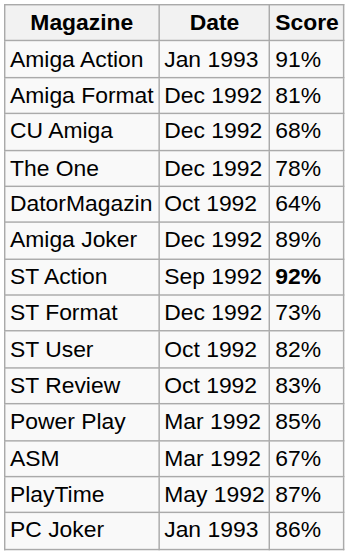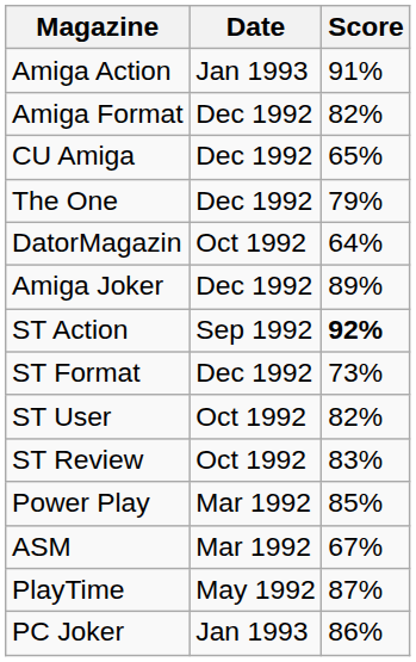Amiga Format | Score: 81% -> 82%
CU Amiga | Score: 68% -> 65%
The One | Score: 78% -> 79%
